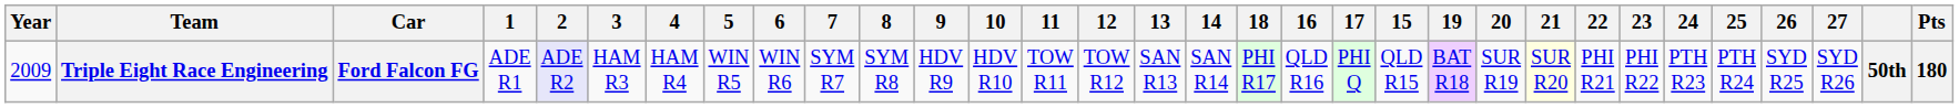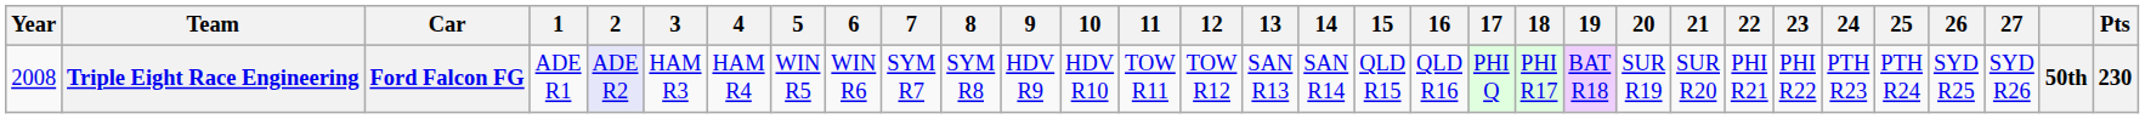columns swapped: 15 <-> 18
Triple Eight Race Engineering | Year: 2009 -> 2008
Triple Eight Race Engineering | 21: lightyellow background -> no background
Triple Eight Race Engineering | Pts: 180 -> 230
